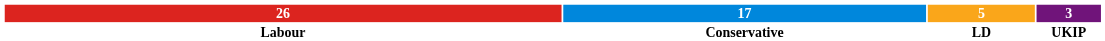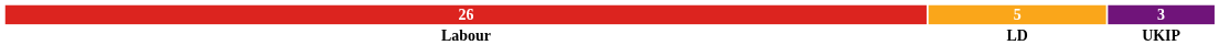- column: 17 | Conservative
